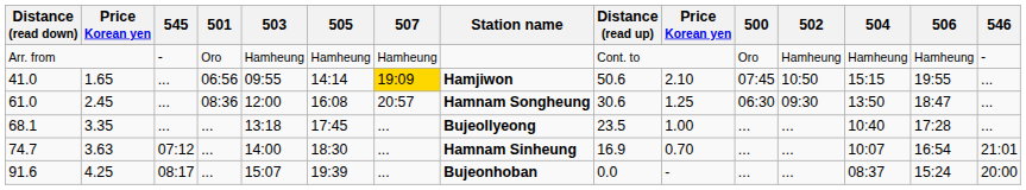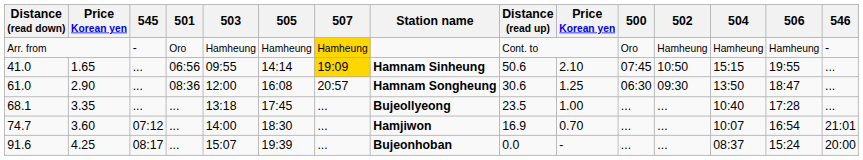Arr. from | 507: no background -> gold background
41.0 | Station name: Hamjiwon -> Hamnam Sinheung
61.0 | column 2: 2.45 -> 2.90
74.7 | column 2: 3.63 -> 3.60
74.7 | Station name: Hamnam Sinheung -> Hamjiwon
